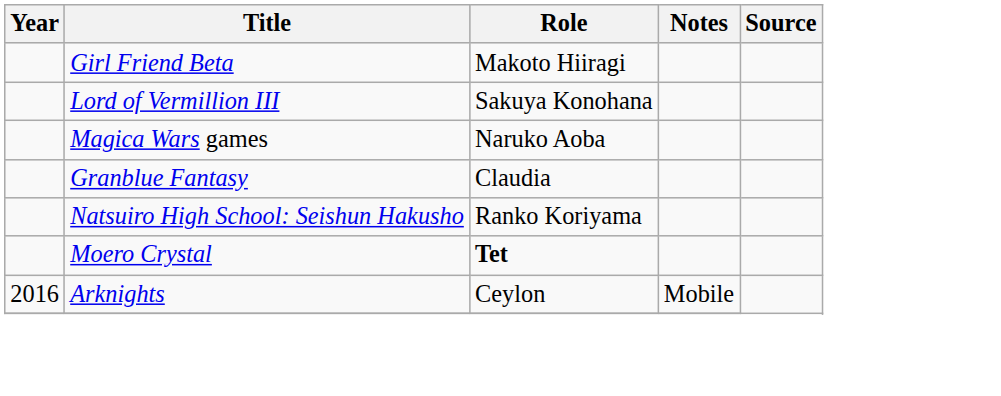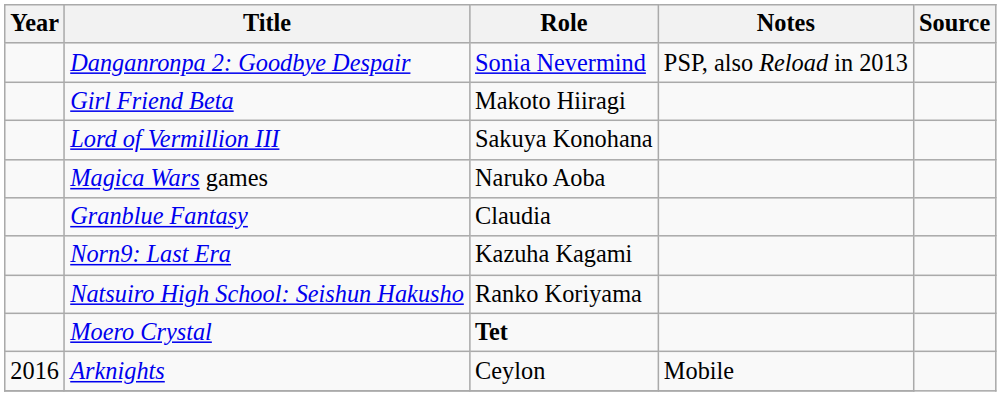+ row: Danganronpa 2: Goodbye Despair | Sonia Nevermind | PSP, also Reload in 2013
+ row: Norn9: Last Era | Kazuha Kagami
